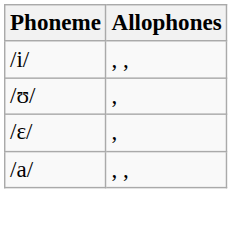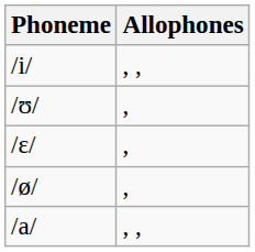+ row: /ø/ | ,
